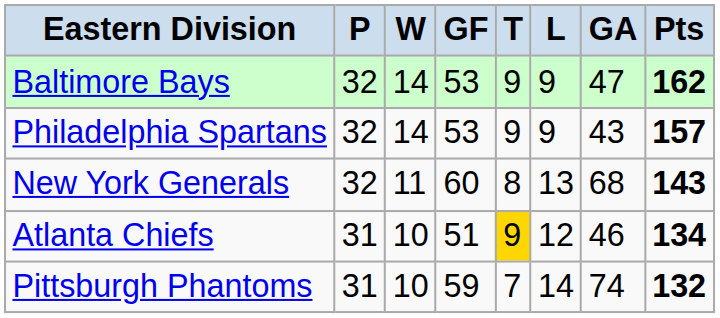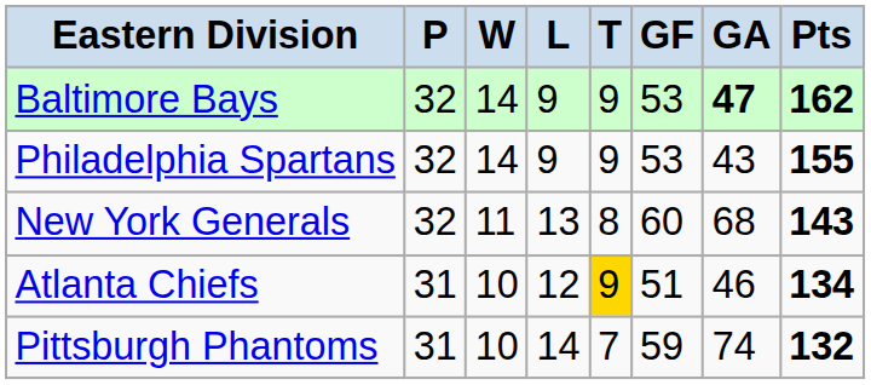columns swapped: L <-> GF
Baltimore Bays | GA: normal -> bold
Philadelphia Spartans | Pts: 157 -> 155
